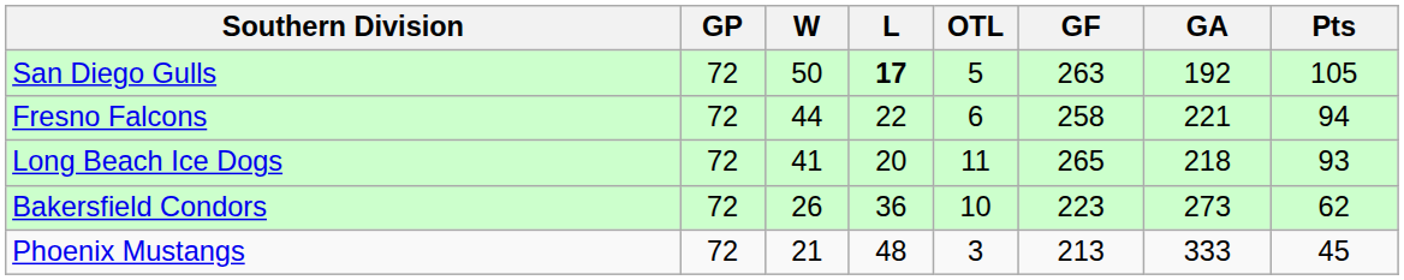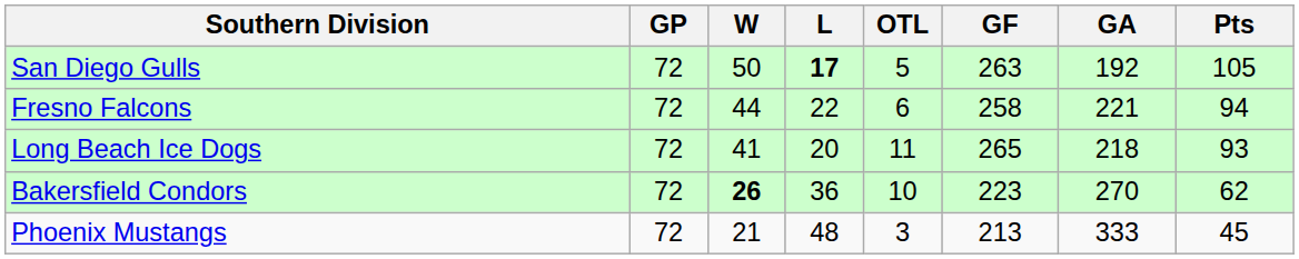Bakersfield Condors | W: normal -> bold
Bakersfield Condors | GA: 273 -> 270
